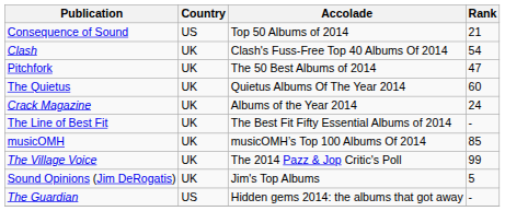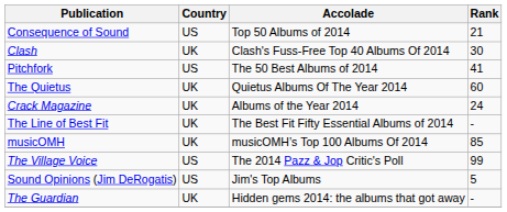Clash | Rank: 54 -> 30
Pitchfork | Country: UK -> US
Pitchfork | Rank: 47 -> 41
The Village Voice | Country: UK -> US
Sound Opinions (Jim DeRogatis) | Country: UK -> US
The Guardian | Country: US -> UK
